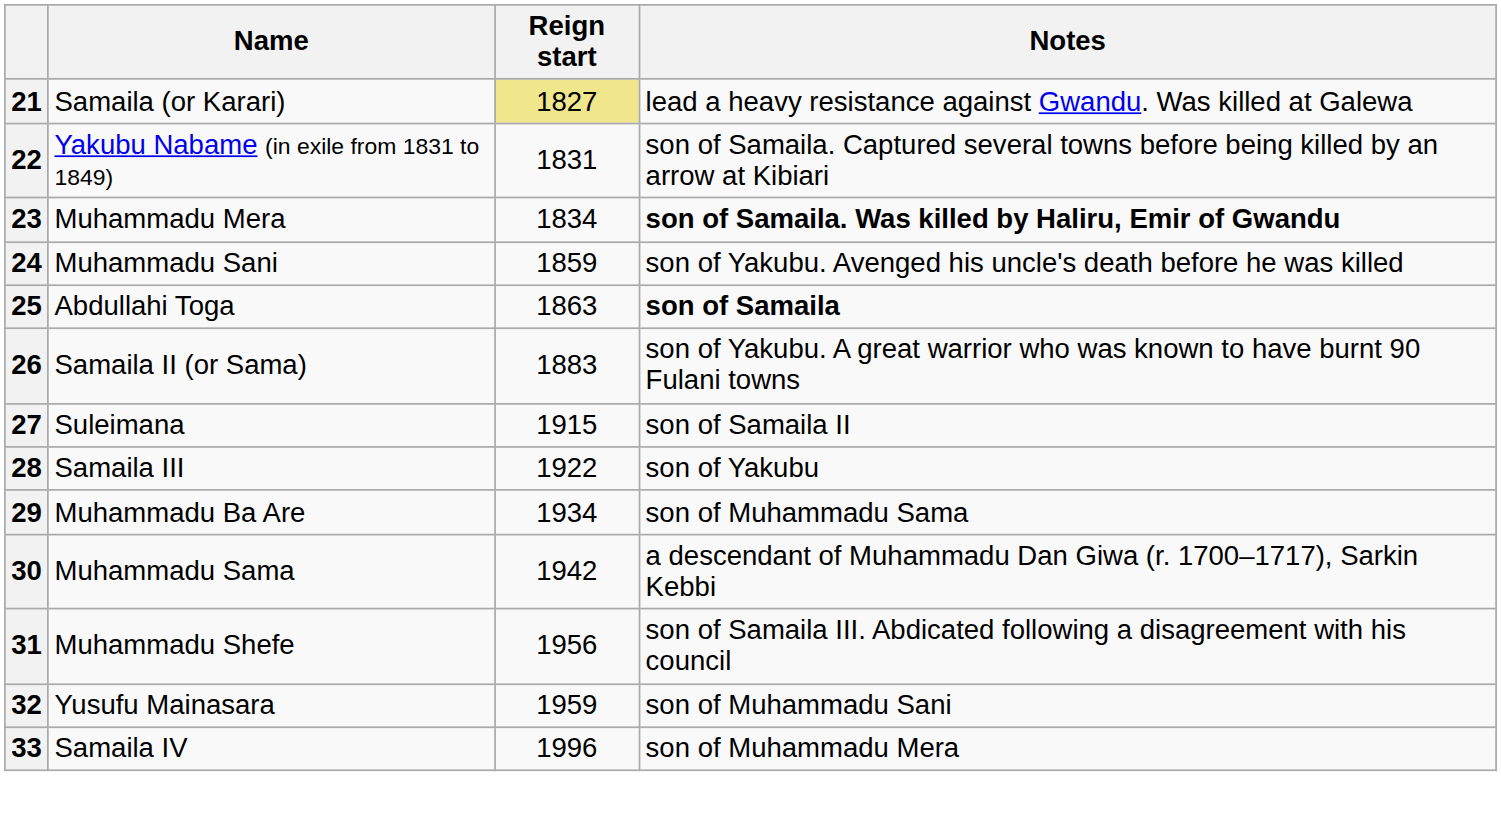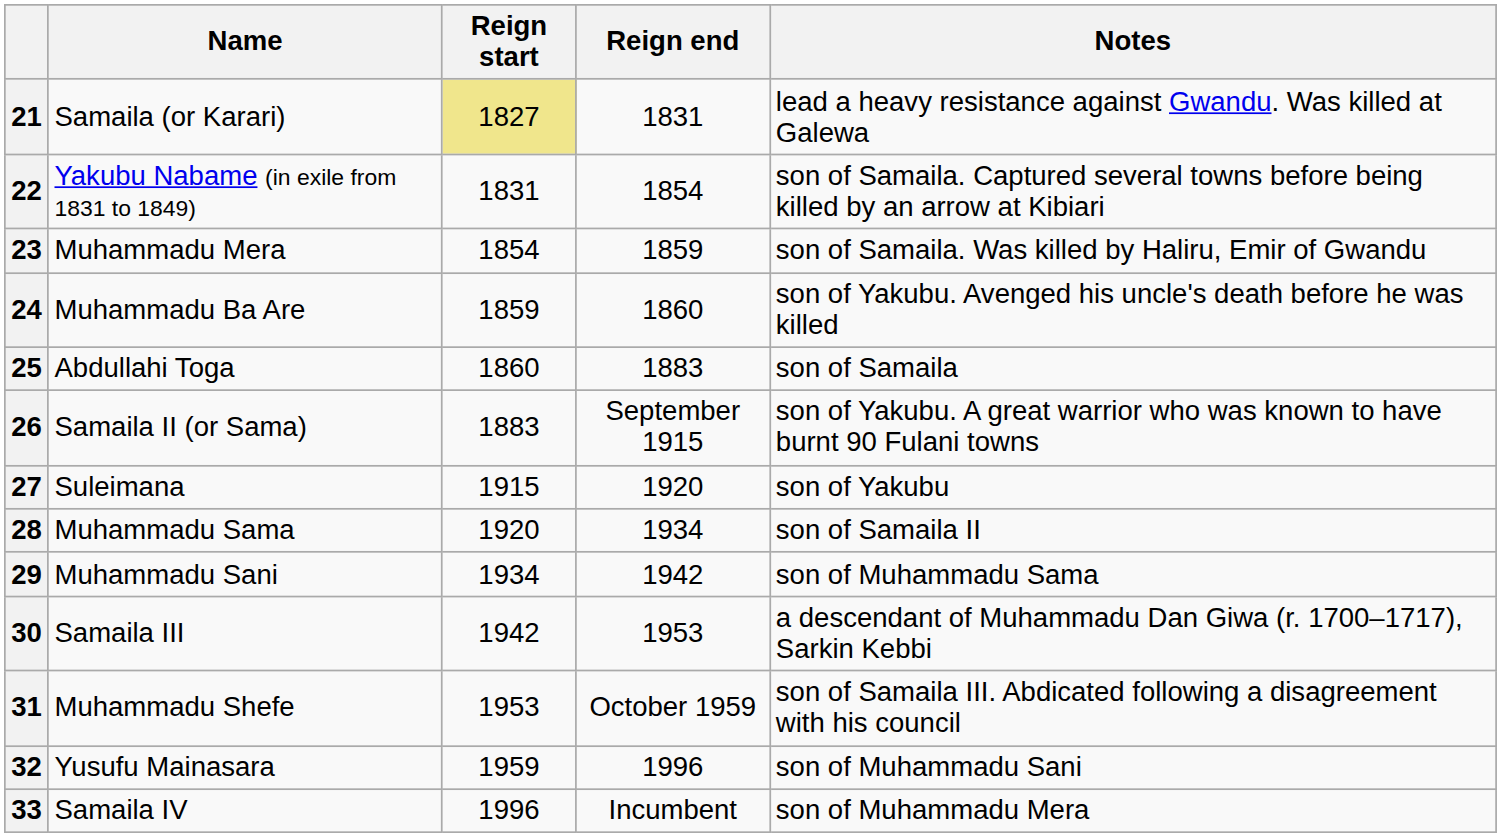+ column: Reign end | 1831 | 1854 | 1859 | 1860 | 1883 | September 1915 | 1920 | 1934 | 1942 | 1953 | October 1959 | 1996 | Incumbent
23 | Reign start: 1834 -> 1854
23 | Notes: bold -> normal
24 | Name: Muhammadu Sani -> Muhammadu Ba Are
25 | Reign start: 1863 -> 1860
25 | Notes: bold -> normal
27 | Notes: son of Samaila II -> son of Yakubu
28 | Name: Samaila III -> Muhammadu Sama
28 | Reign start: 1922 -> 1920
28 | Notes: son of Yakubu -> son of Samaila II
29 | Name: Muhammadu Ba Are -> Muhammadu Sani
30 | Name: Muhammadu Sama -> Samaila III
31 | Reign start: 1956 -> 1953
